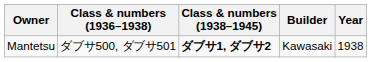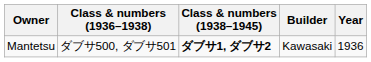Mantetsu | Year: 1938 -> 1936
